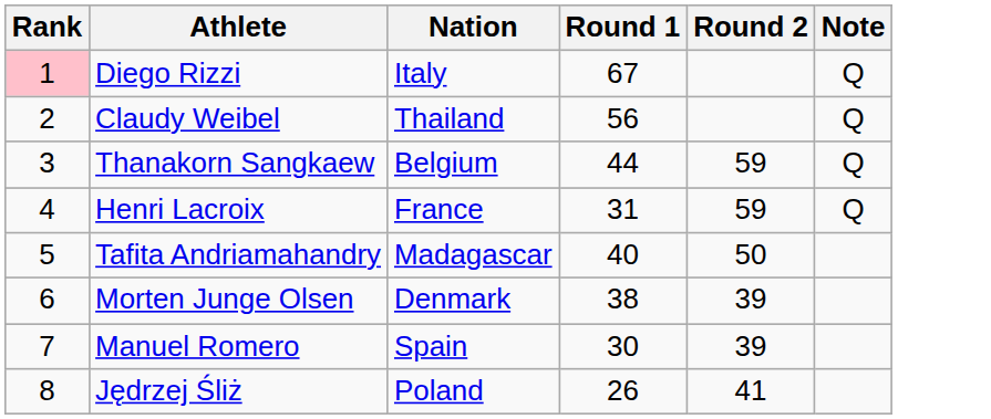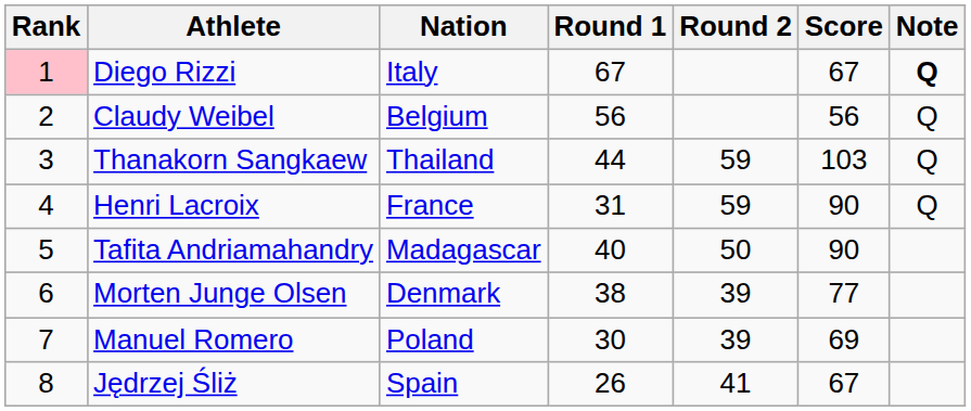+ column: Score | 67 | 56 | 103 | 90 | 90 | 77 | 69 | 67
Diego Rizzi | Note: normal -> bold
Claudy Weibel | Nation: Thailand -> Belgium
Thanakorn Sangkaew | Nation: Belgium -> Thailand
Manuel Romero | Nation: Spain -> Poland
Jędrzej Śliż | Nation: Poland -> Spain
